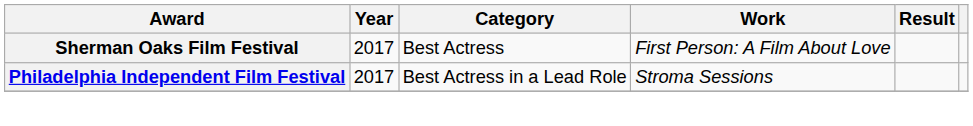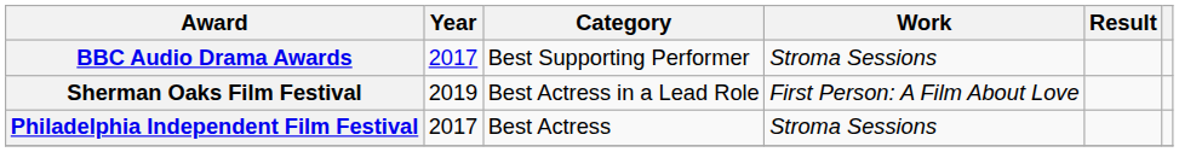+ row: BBC Audio Drama Awards | 2017 | Best Supporting Performer | Stroma Sessions
Sherman Oaks Film Festival | Year: 2017 -> 2019
Sherman Oaks Film Festival | Category: Best Actress -> Best Actress in a Lead Role
Philadelphia Independent Film Festival | Category: Best Actress in a Lead Role -> Best Actress
